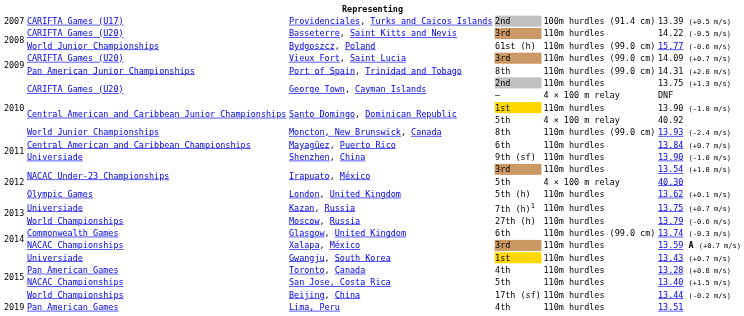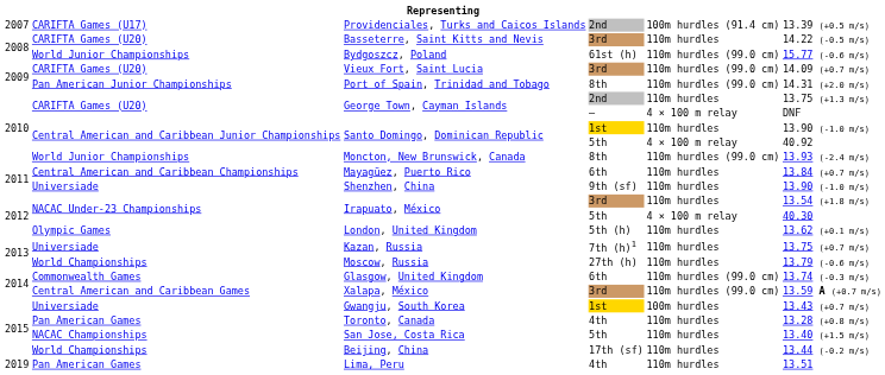Xalapa, México | column 2: NACAC Championships -> Central American and Caribbean Games
Xalapa, México | column 5: 110m hurdles -> 110m hurdles (99.0 cm)
Gwangju, South Korea | column 5: 110m hurdles -> 100m hurdles
